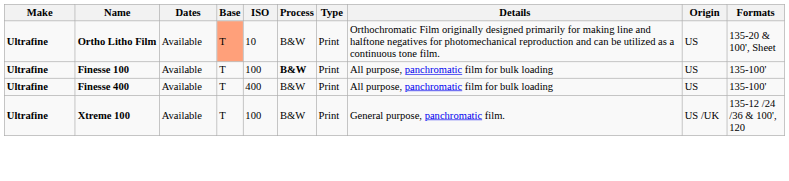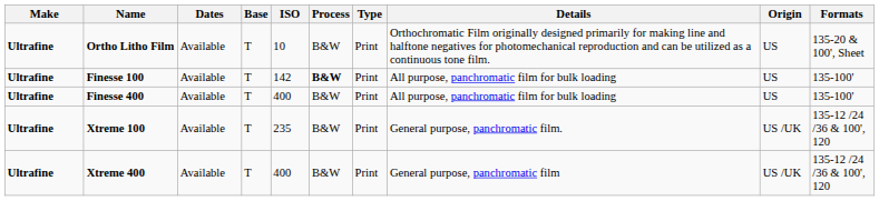Ortho Litho Film | Base: lightsalmon background -> no background
Finesse 100 | ISO: 100 -> 142
Xtreme 100 | ISO: 100 -> 235
+ row: Ultrafine | Xtreme 400 | Available | T | 400 | B&W | Print | General purpose, panchromatic film | US /UK | 135-12 /24 /36 & 100', 120
